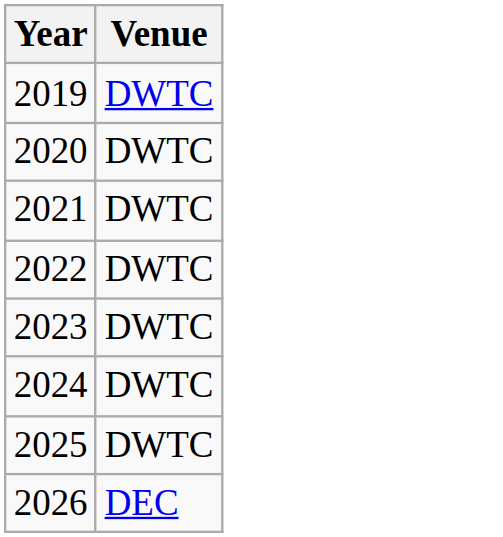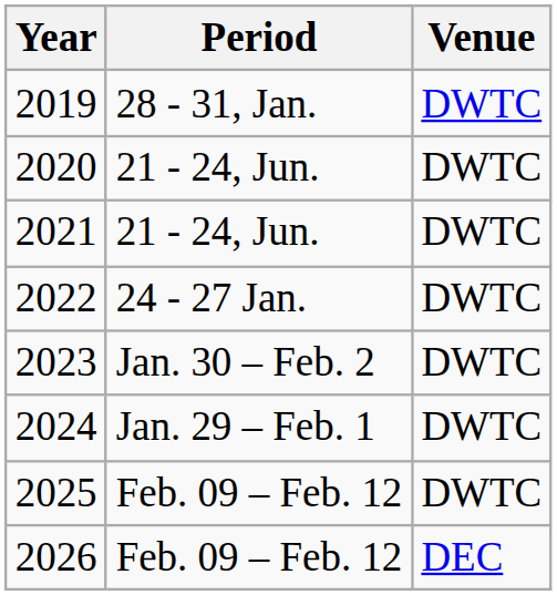+ column: Period | 28 - 31, Jan. | 21 - 24, Jun. | 21 - 24, Jun. | 24 - 27 Jan. | Jan. 30 – Feb. 2 | Jan. 29 – Feb. 1 | Feb. 09 – Feb. 12 | Feb. 09 – Feb. 12
